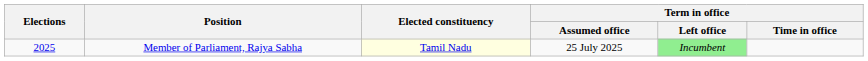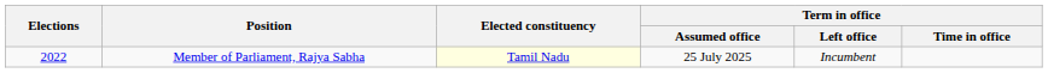Member of Parliament, Rajya Sabha | Elections: 2025 -> 2022
Member of Parliament, Rajya Sabha | Term in office / Left office: lightgreen background -> no background
